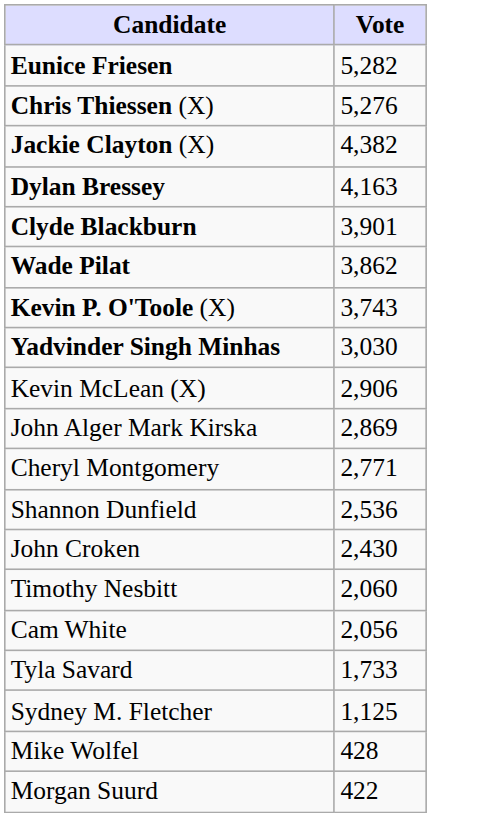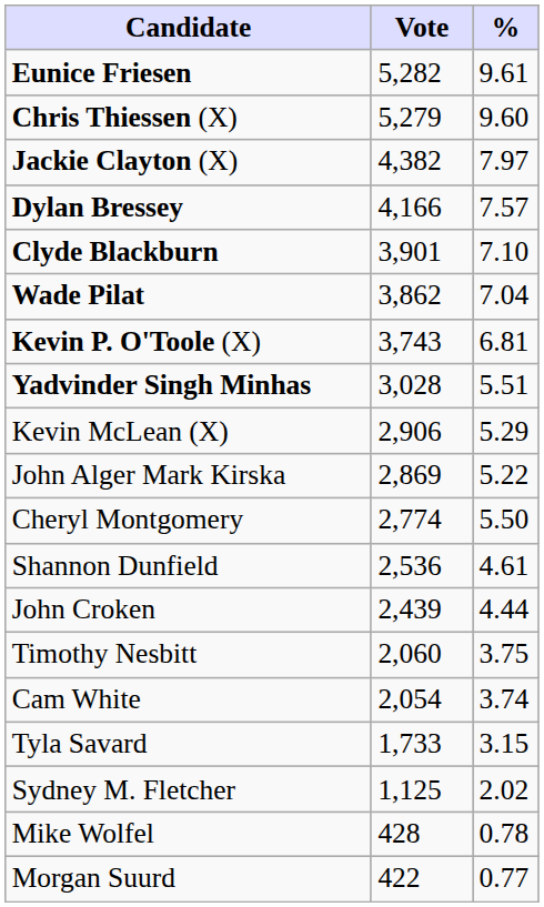+ column: % | 9.61 | 9.60 | 7.97 | 7.57 | 7.10 | 7.04 | 6.81 | 5.51 | 5.29 | 5.22 | 5.50 | 4.61 | 4.44 | 3.75 | 3.74 | 3.15 | 2.02 | 0.78 | 0.77
Chris Thiessen (X) | Vote: 5,276 -> 5,279
Dylan Bressey | Vote: 4,163 -> 4,166
Yadvinder Singh Minhas | Vote: 3,030 -> 3,028
Cheryl Montgomery | Vote: 2,771 -> 2,774
John Croken | Vote: 2,430 -> 2,439
Cam White | Vote: 2,056 -> 2,054
